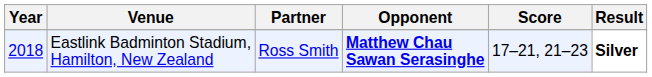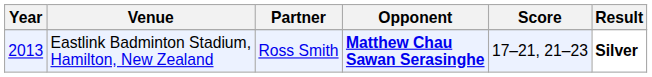Eastlink Badminton Stadium, Hamilton, New Zealand | Year: 2018 -> 2013
